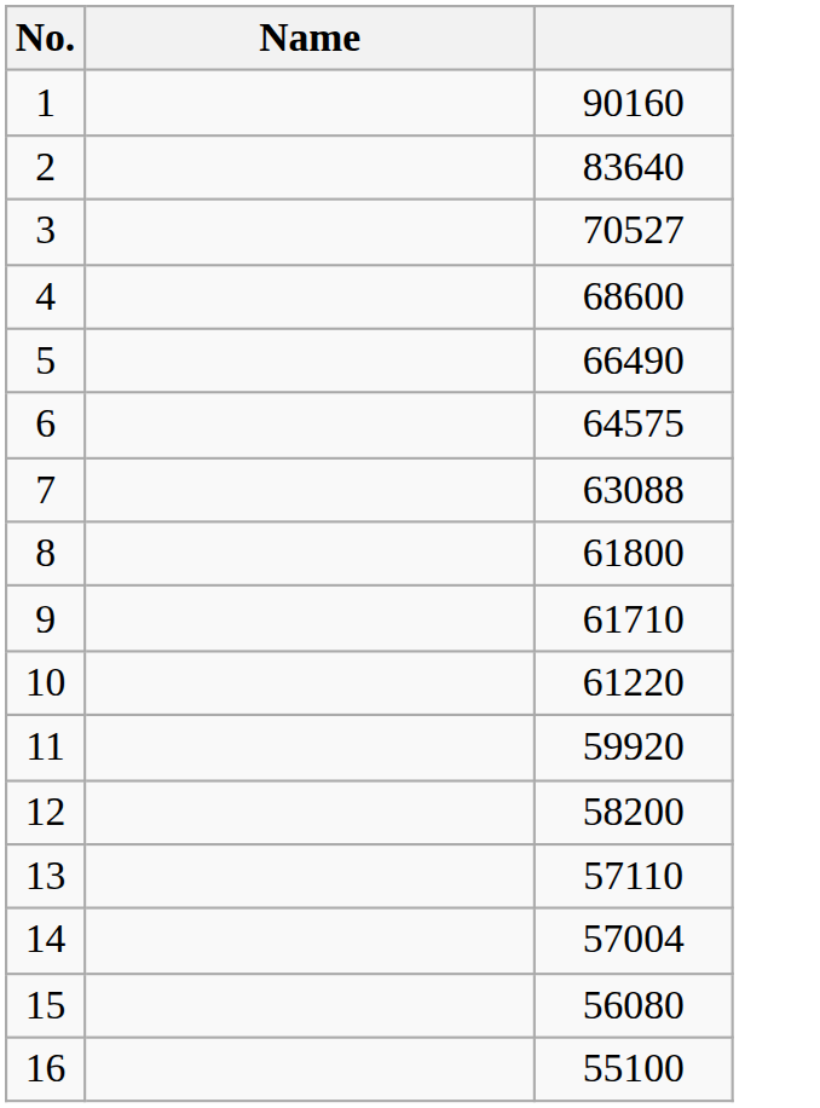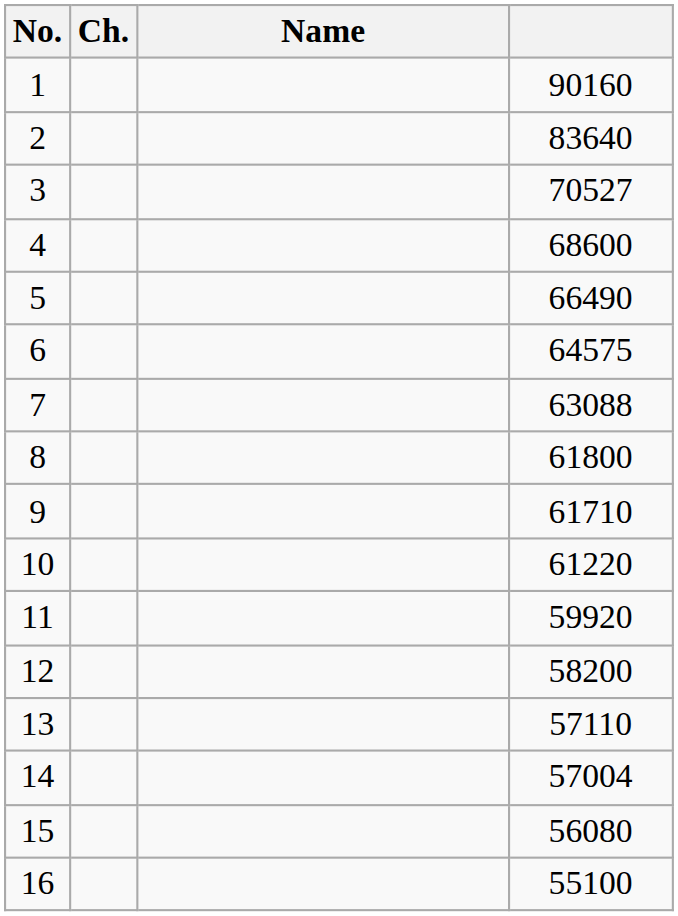+ column: Ch.
